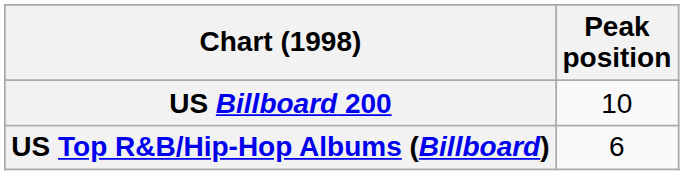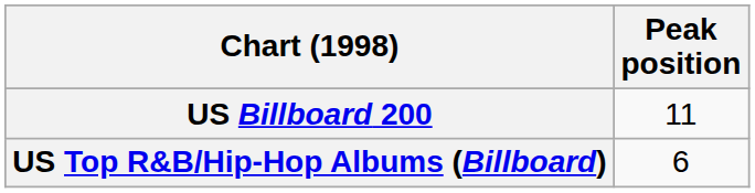US Billboard 200 | Peak position: 10 -> 11
